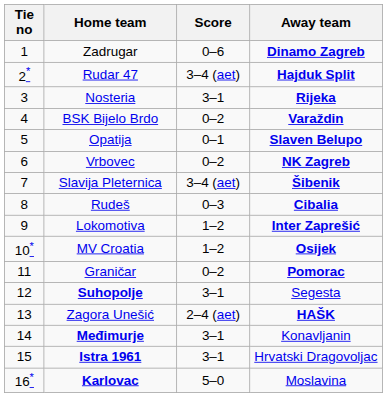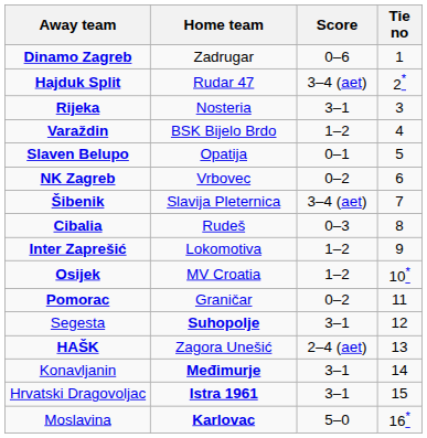columns swapped: Tie no <-> Away team
BSK Bijelo Brdo | Score: 0–2 -> 1–2
